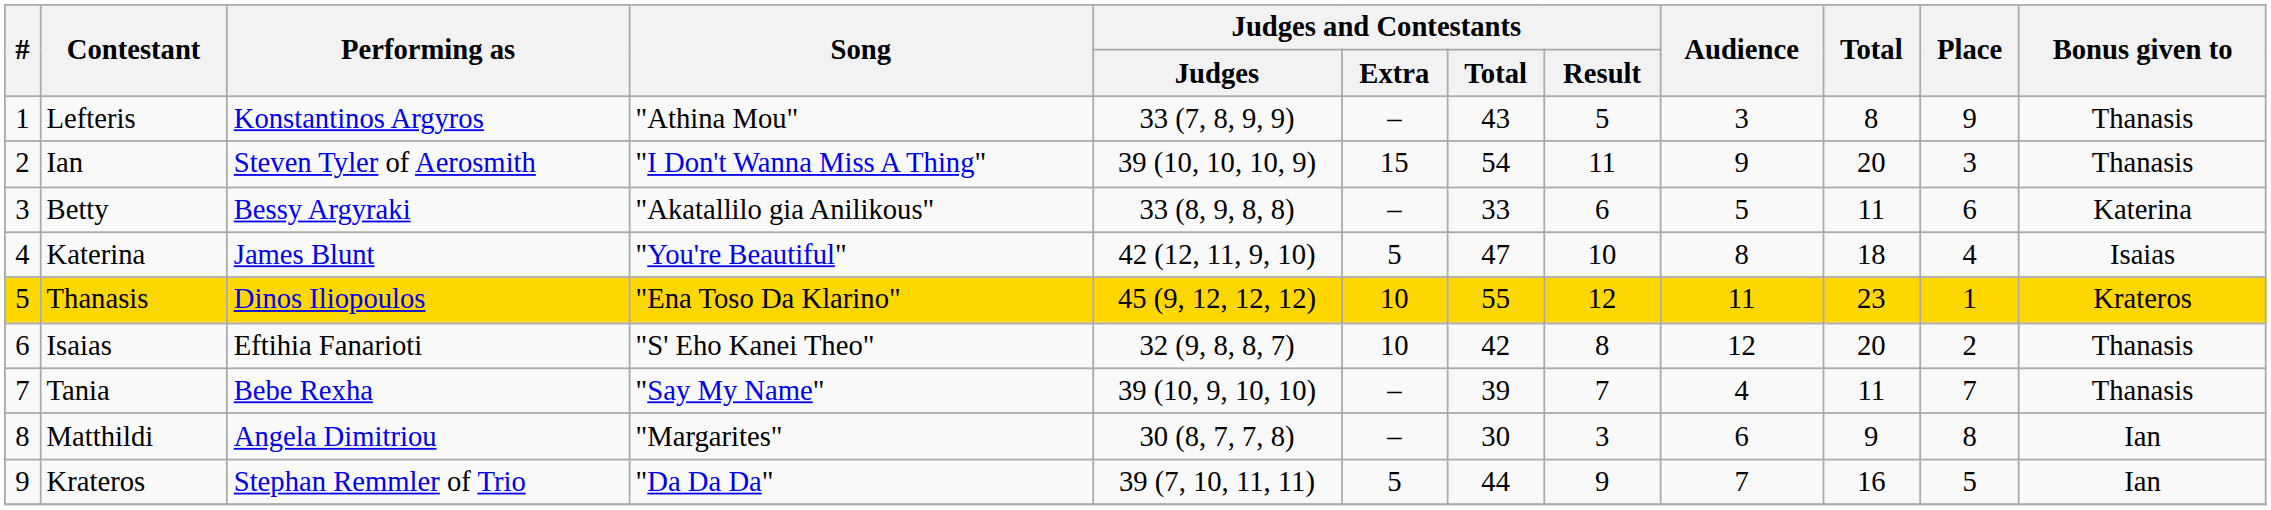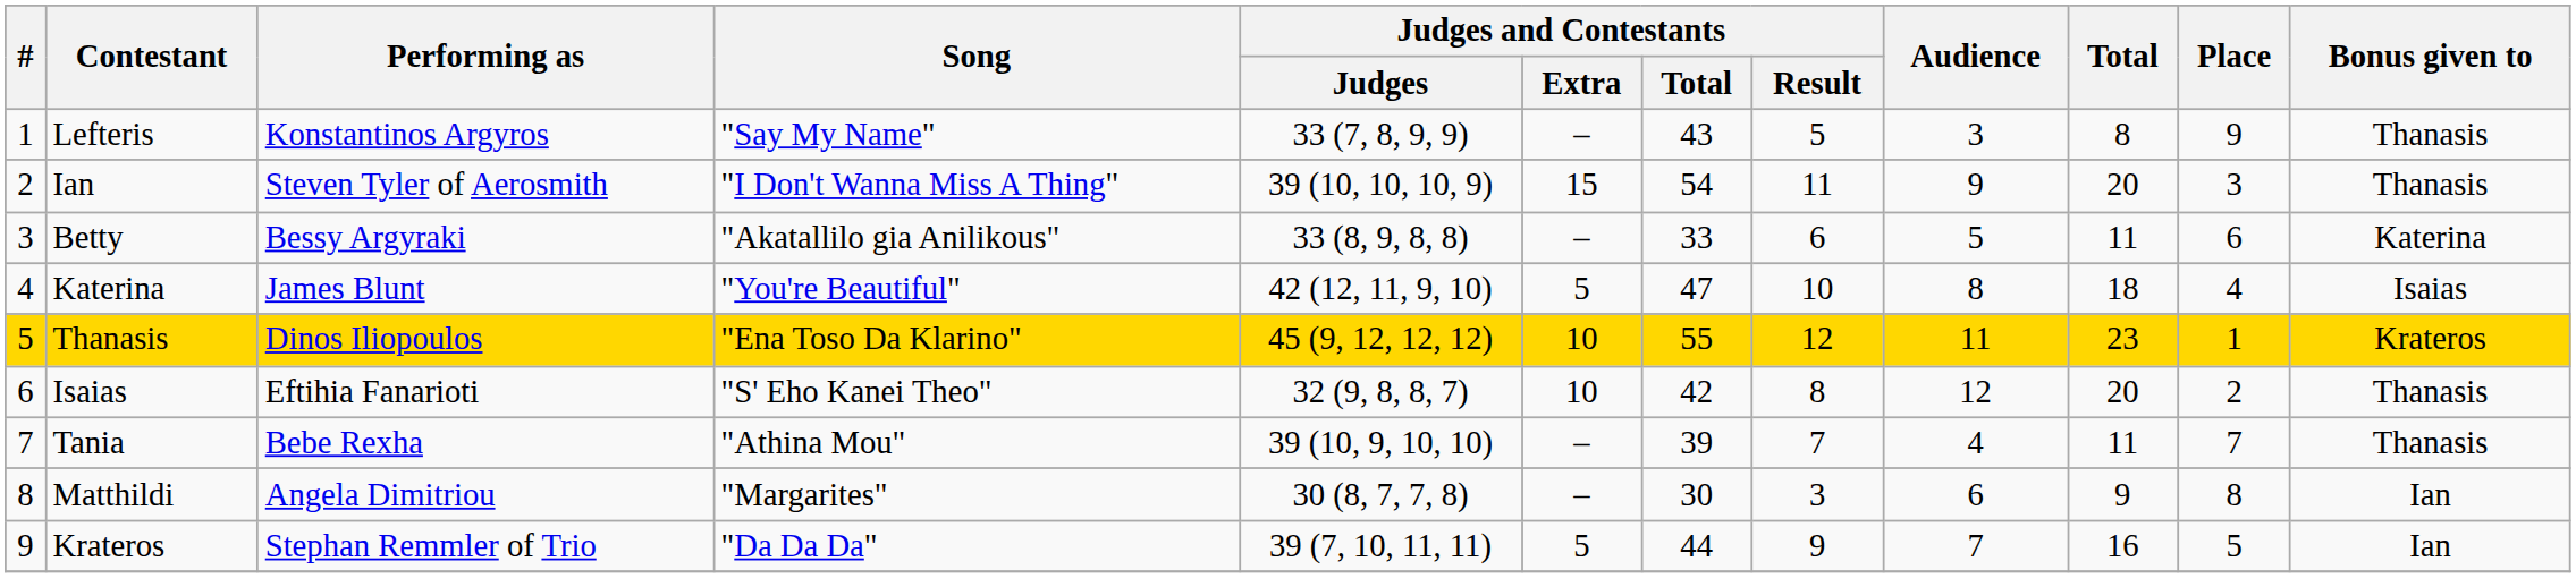Lefteris | Song: "Athina Mou" -> "Say My Name"
Tania | Song: "Say My Name" -> "Athina Mou"
